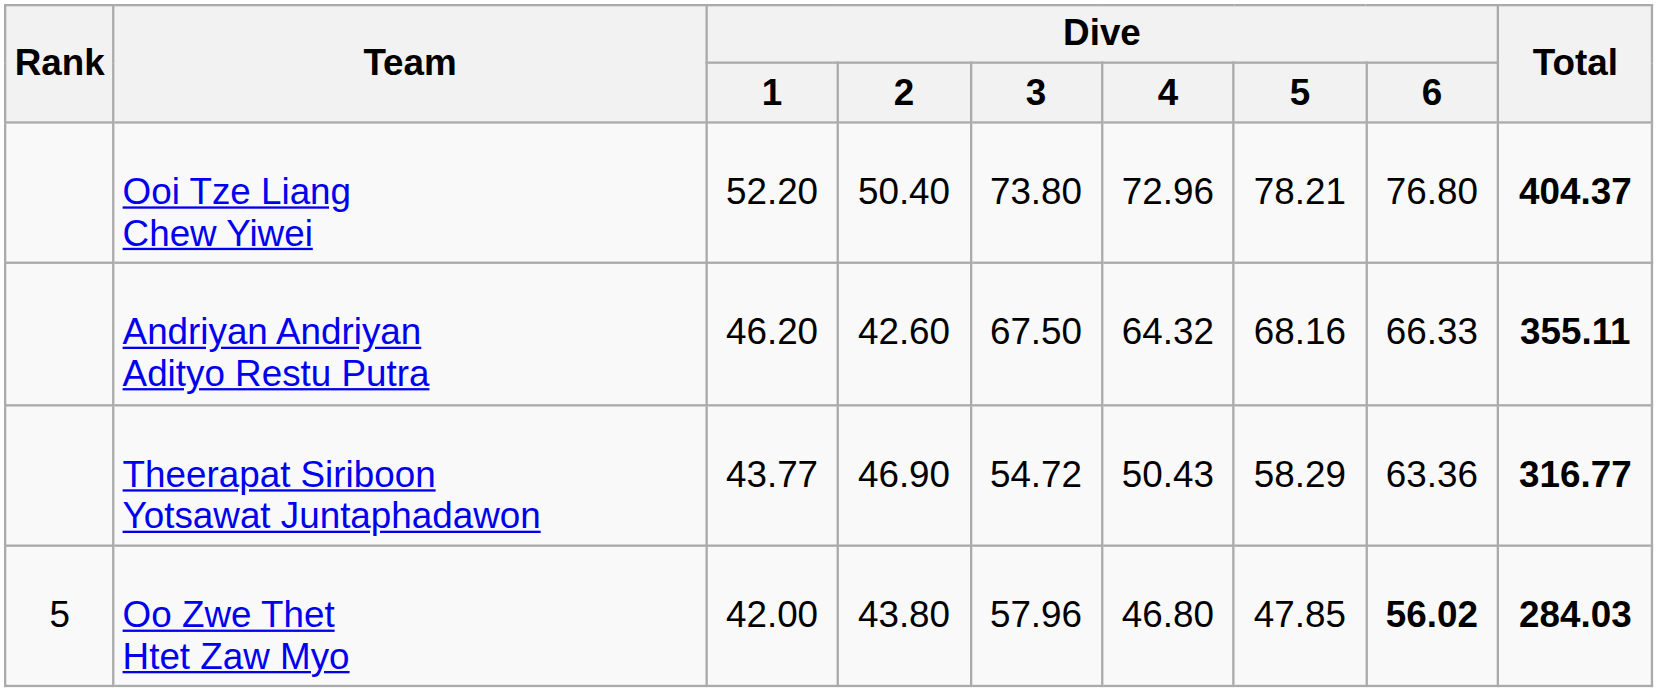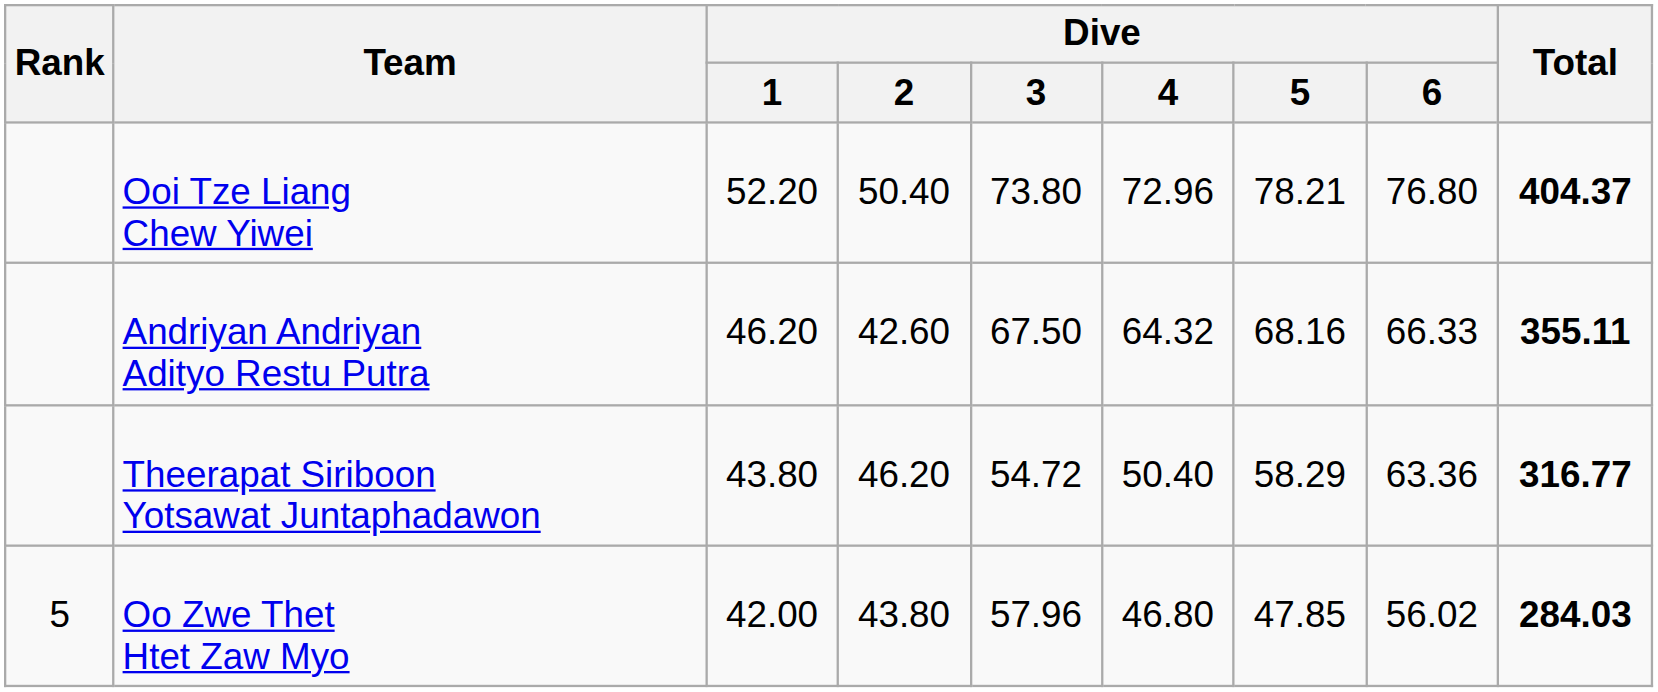Theerapat Siriboon Yotsawat Juntaphadawon | Dive / 1: 43.77 -> 43.80
Theerapat Siriboon Yotsawat Juntaphadawon | Dive / 2: 46.90 -> 46.20
Theerapat Siriboon Yotsawat Juntaphadawon | Dive / 4: 50.43 -> 50.40
Oo Zwe Thet Htet Zaw Myo | Dive / 6: bold -> normal
